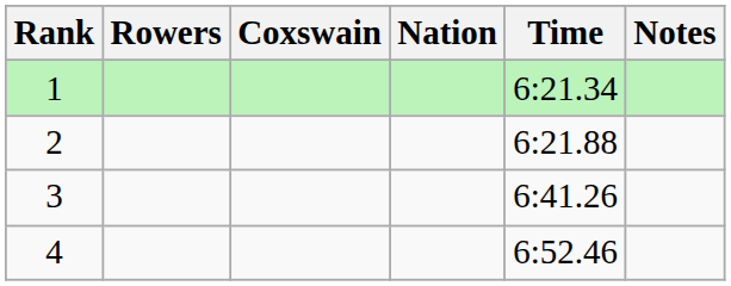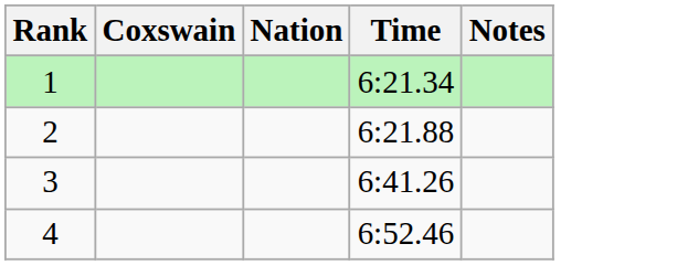- column: Rowers
